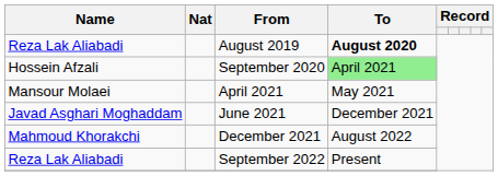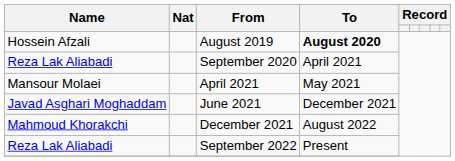August 2019 | Name: Reza Lak Aliabadi -> Hossein Afzali
September 2020 | Name: Hossein Afzali -> Reza Lak Aliabadi
September 2020 | To: lightgreen background -> no background
